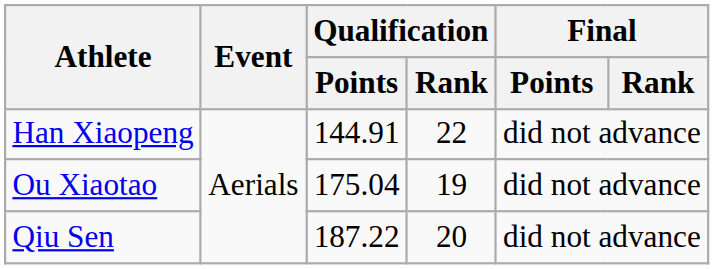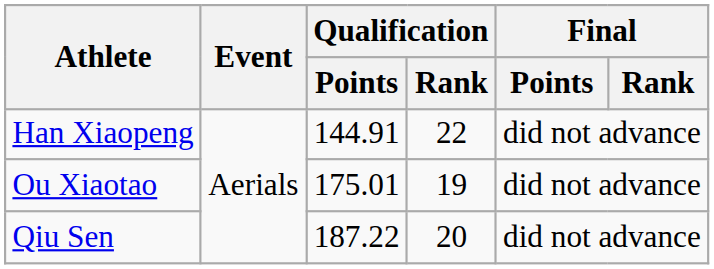Ou Xiaotao | Qualification / Points: 175.04 -> 175.01
